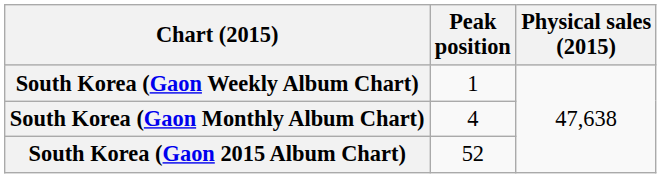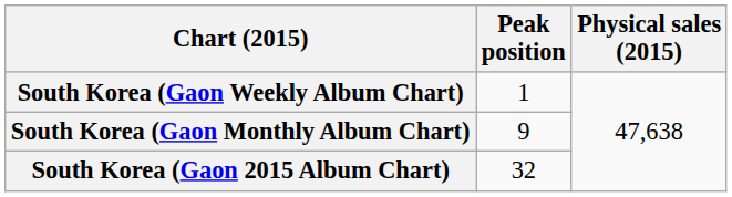South Korea (Gaon Monthly Album Chart) | Peak position: 4 -> 9
South Korea (Gaon 2015 Album Chart) | Peak position: 52 -> 32
